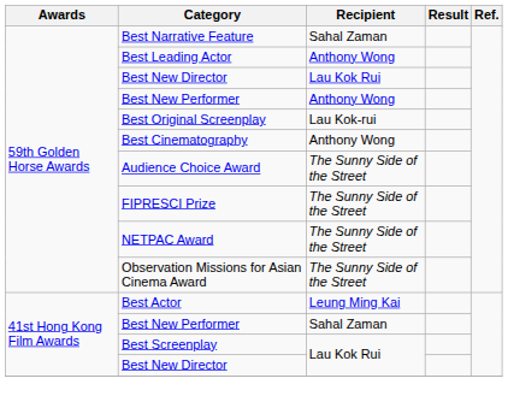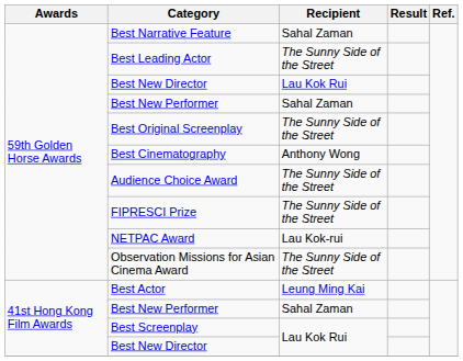Best Leading Actor | Recipient: Anthony Wong -> The Sunny Side of the Street
59th Golden Horse Awards / Best New Performer | Recipient: Anthony Wong -> Sahal Zaman
Best Original Screenplay | Recipient: Lau Kok-rui -> The Sunny Side of the Street
NETPAC Award | Recipient: The Sunny Side of the Street -> Lau Kok-rui
